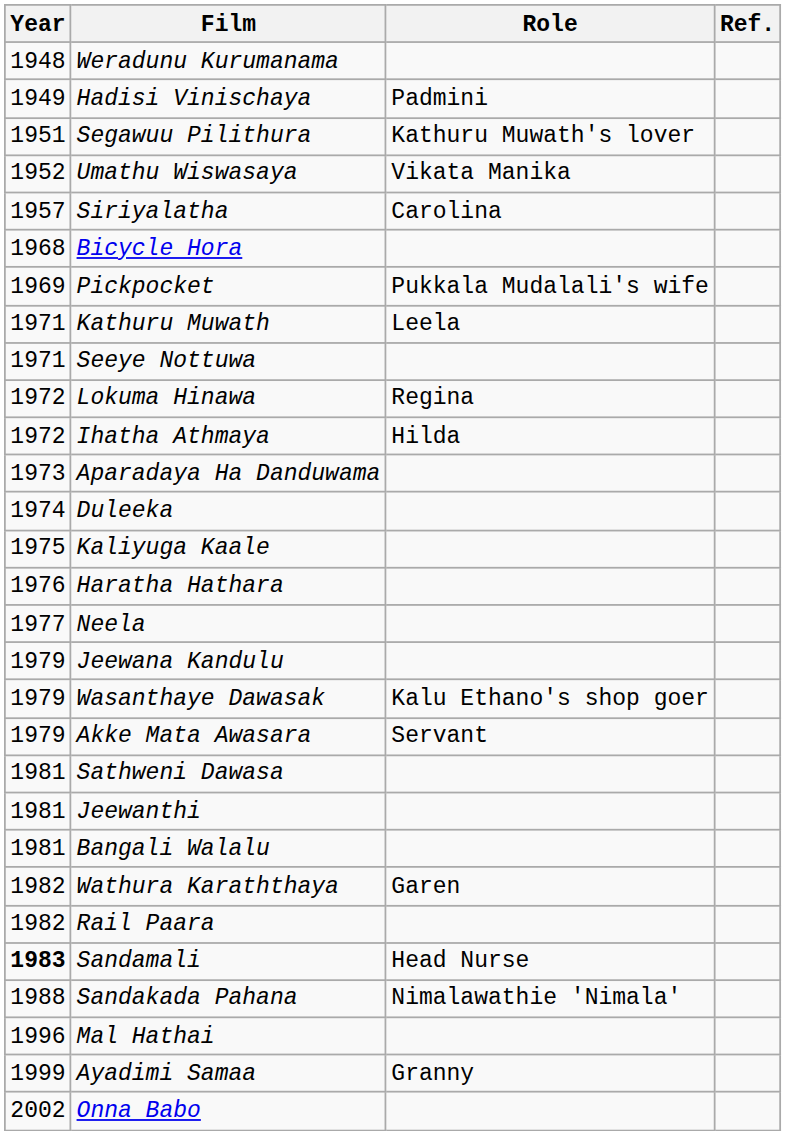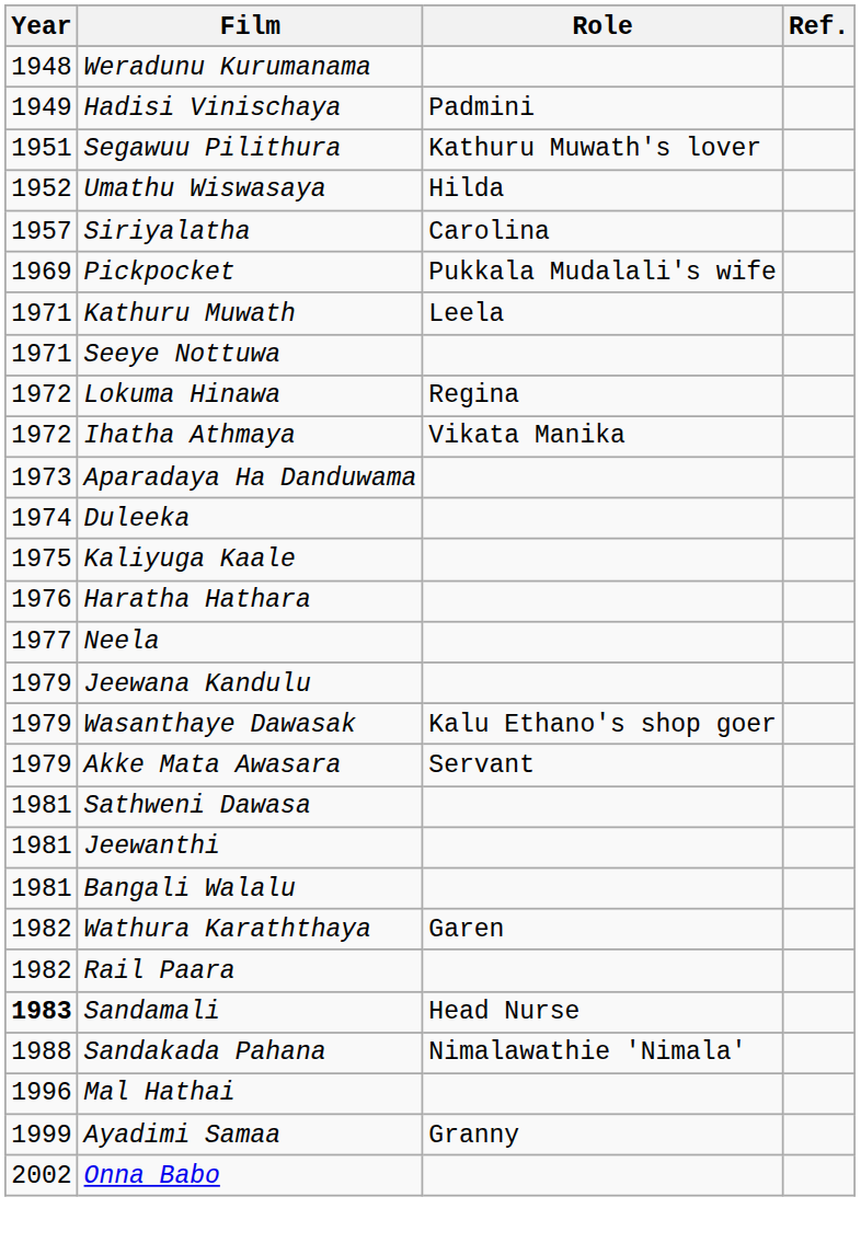Umathu Wiswasaya | Role: Vikata Manika -> Hilda
- row: 1968 | Bicycle Hora
Ihatha Athmaya | Role: Hilda -> Vikata Manika
